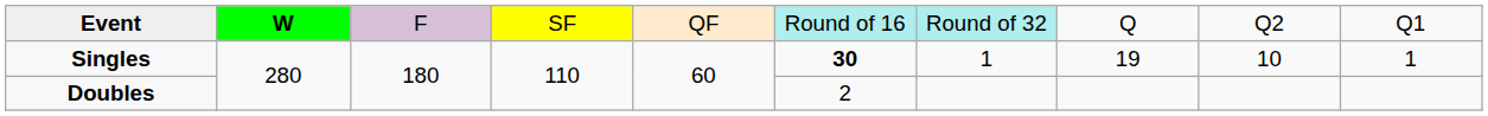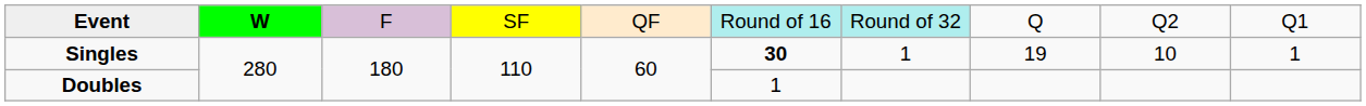Doubles | column 6: 2 -> 1
